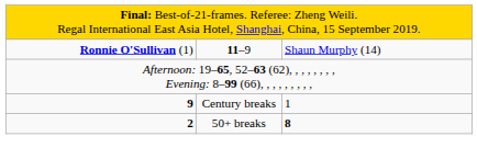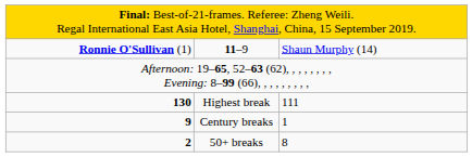+ row: 130 | Highest break | 111
50+ breaks | column 3: bold -> normal
